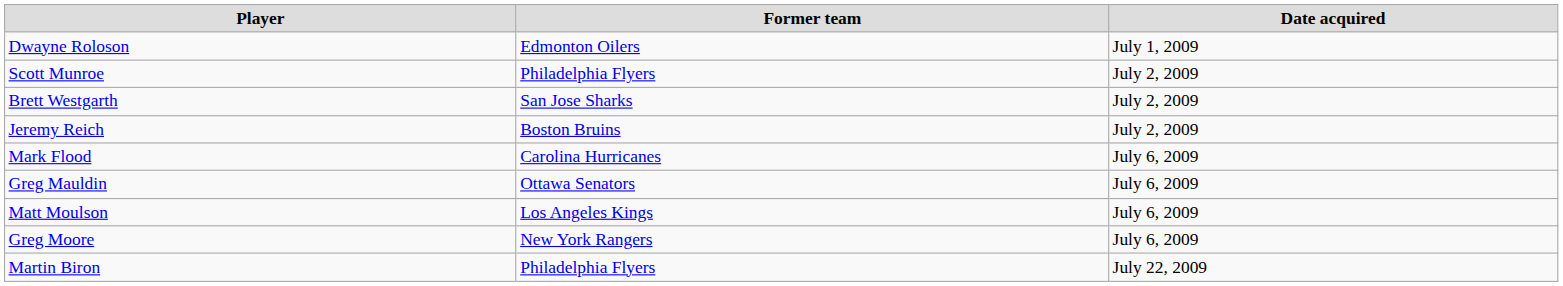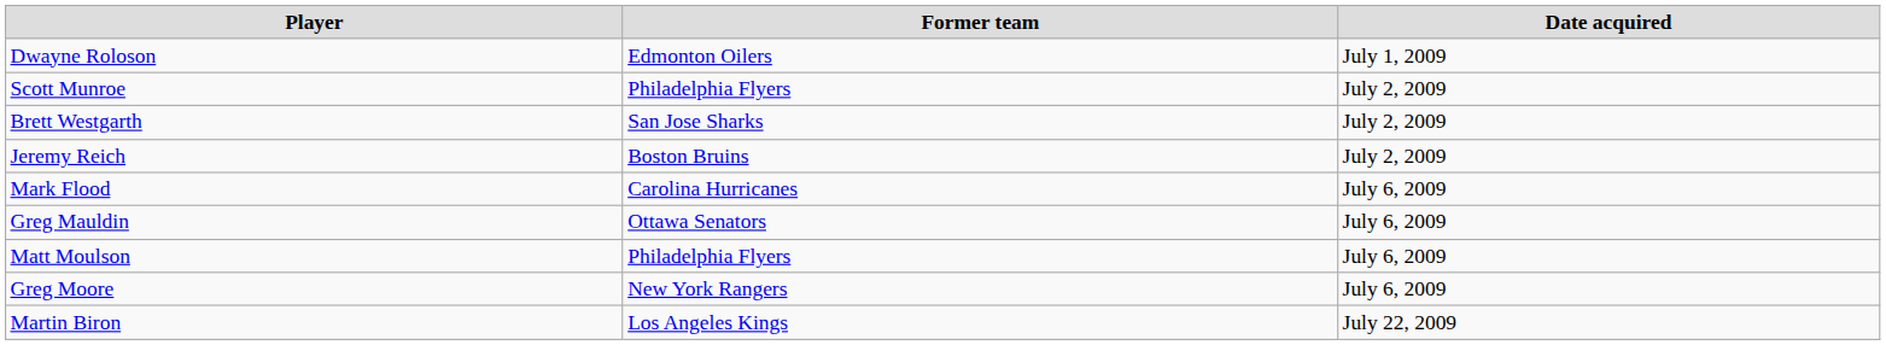Matt Moulson | Former team: Los Angeles Kings -> Philadelphia Flyers
Martin Biron | Former team: Philadelphia Flyers -> Los Angeles Kings
